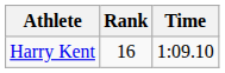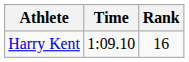columns swapped: Time <-> Rank
